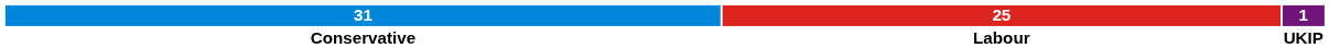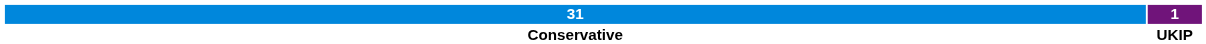- column: 25 | Labour
